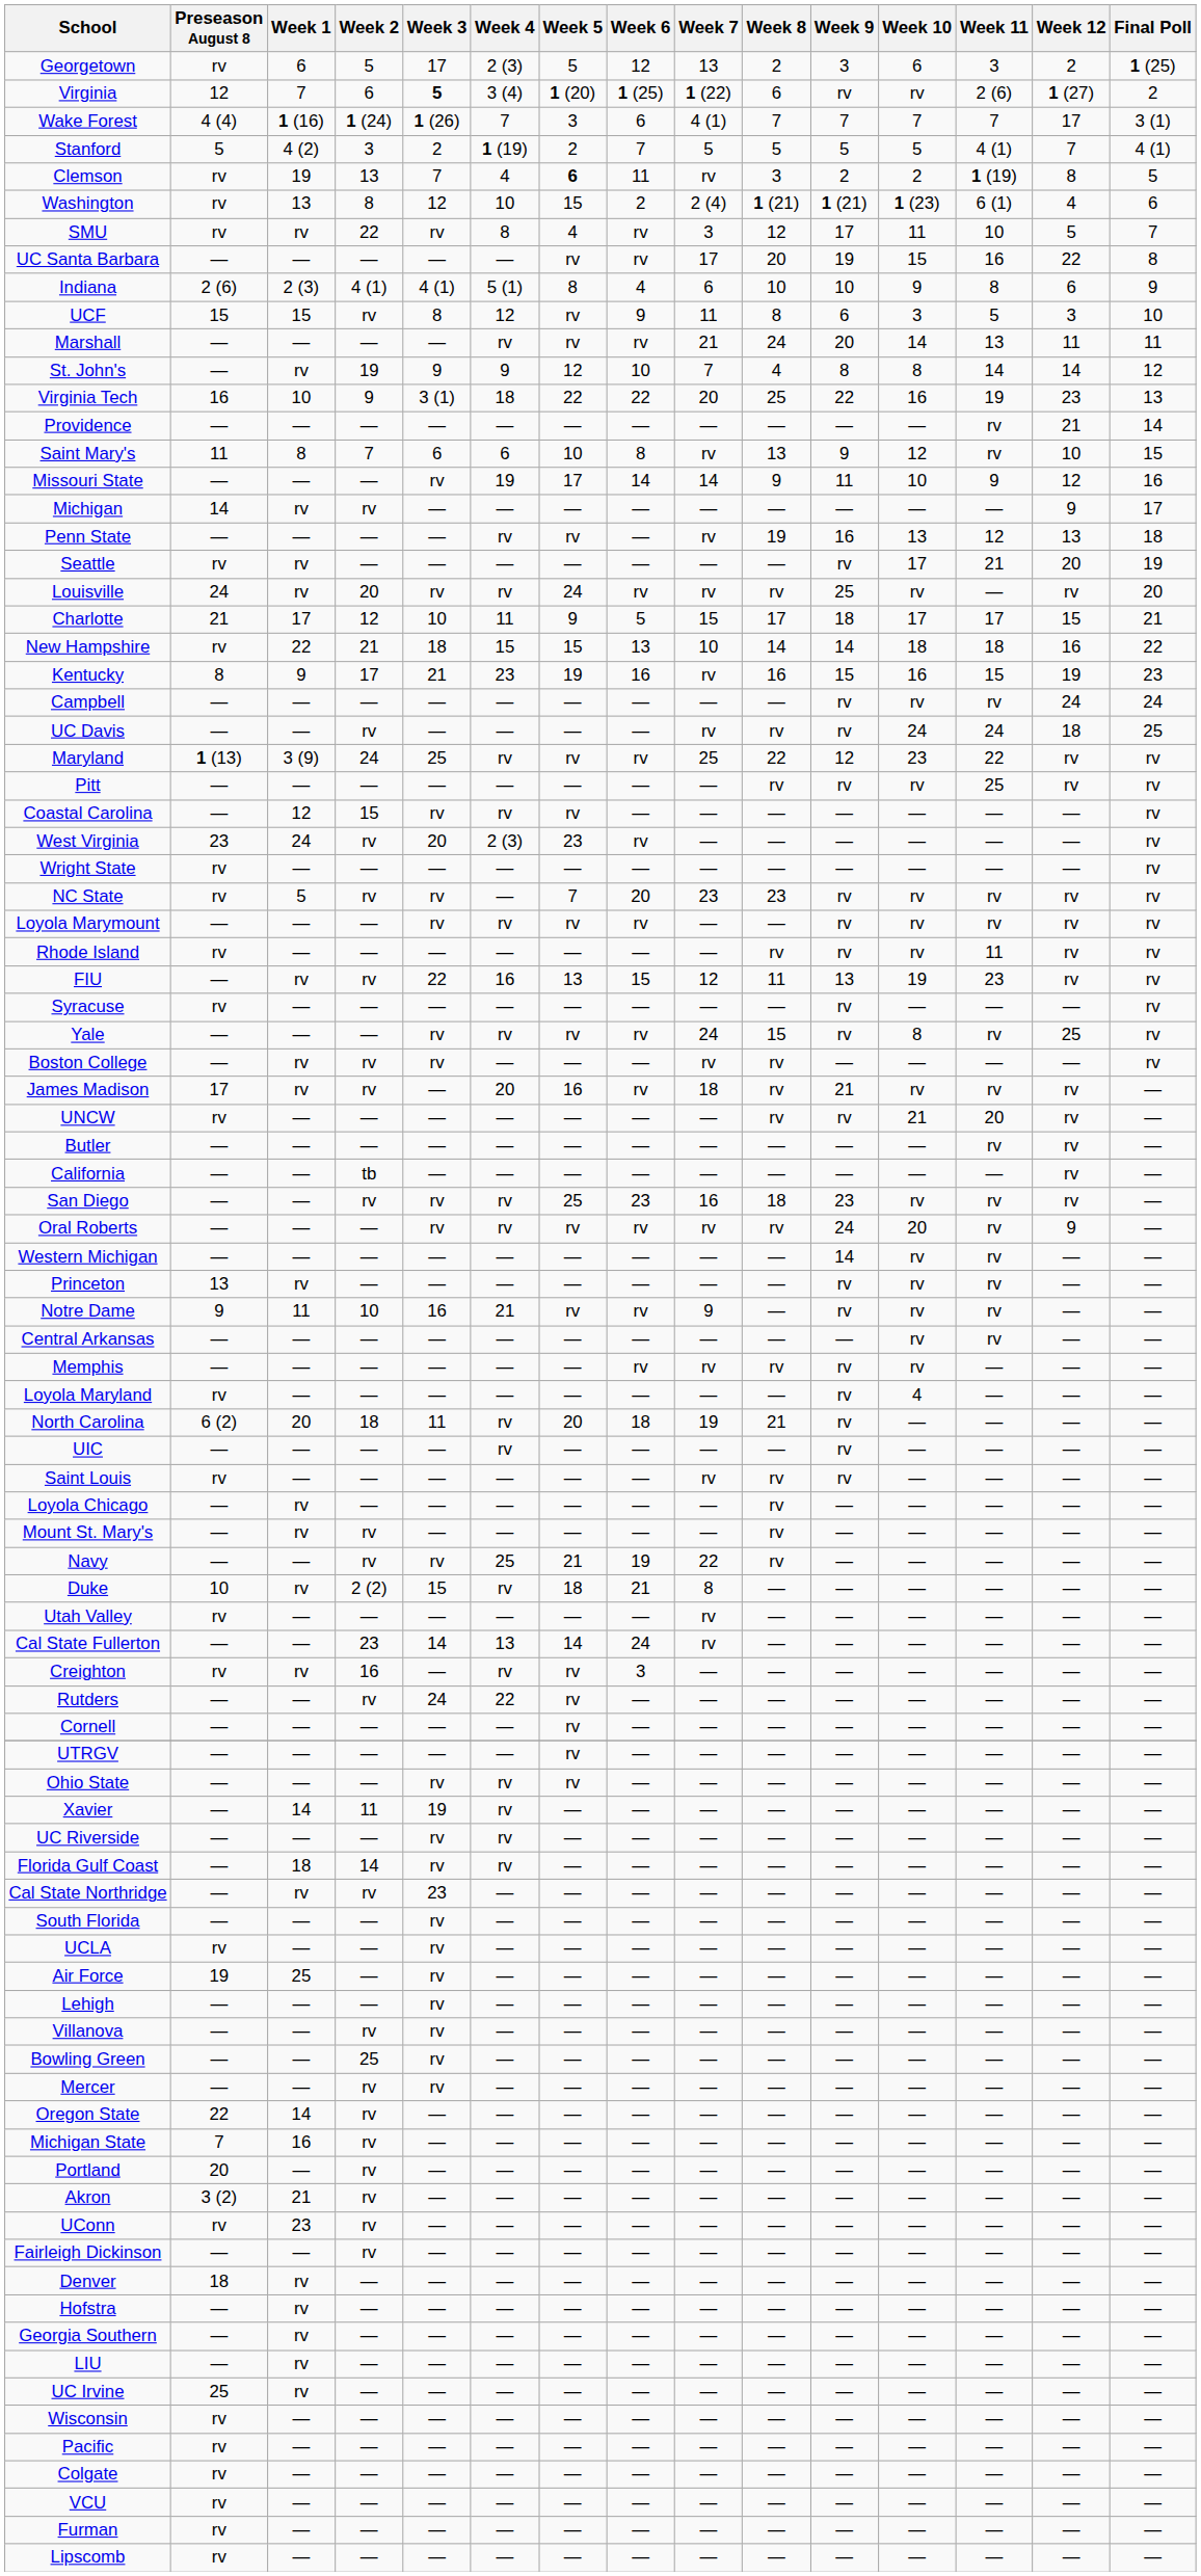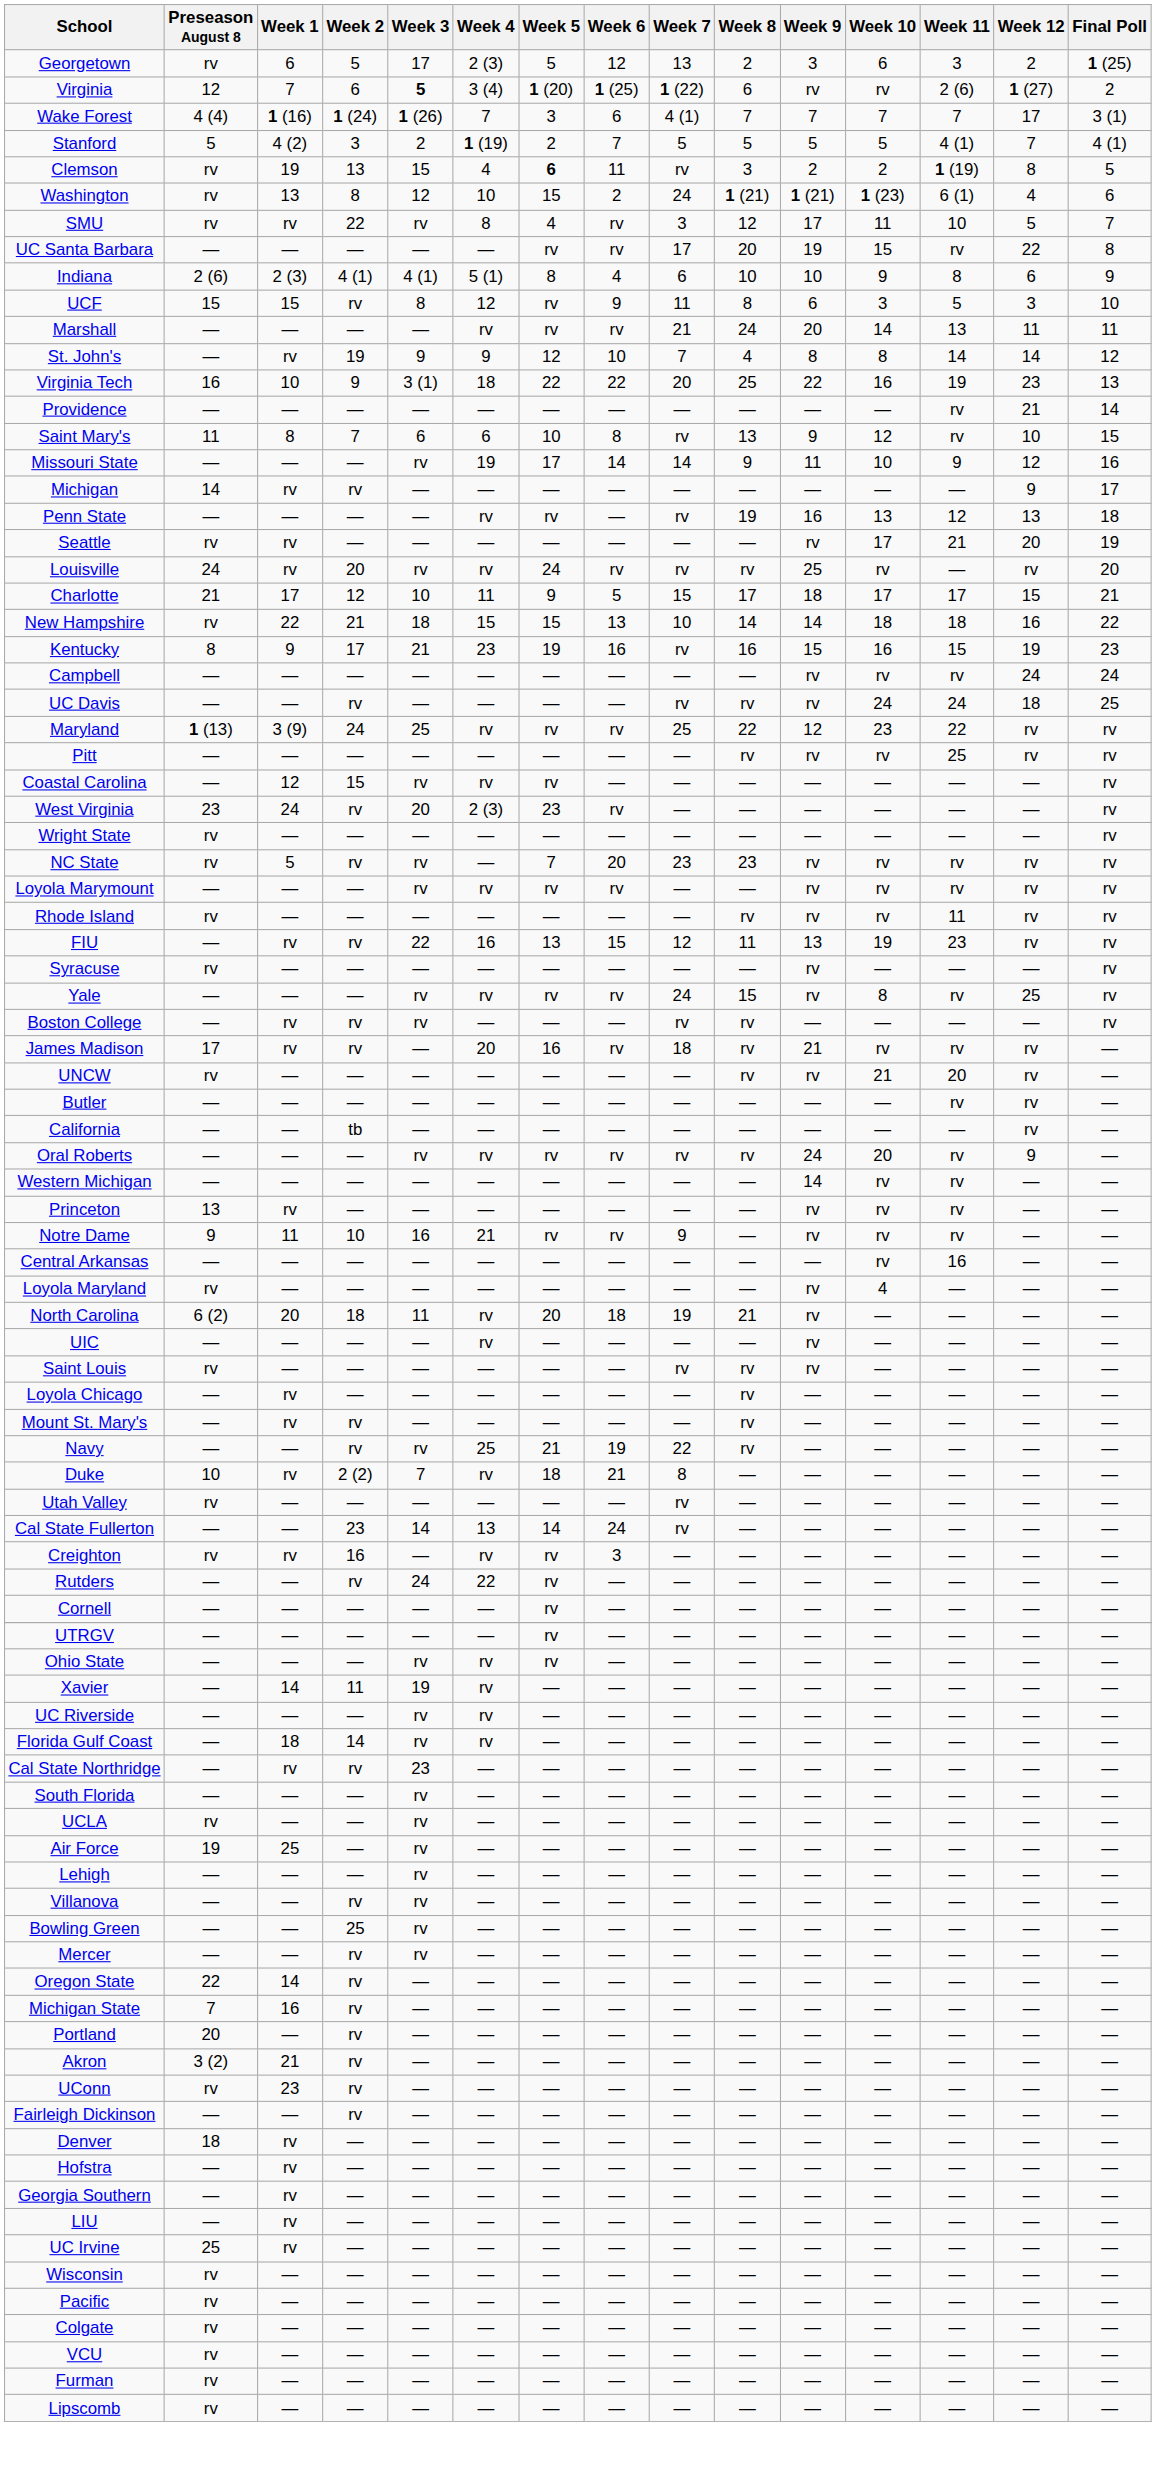Clemson | Week 3: 7 -> 15
Washington | Week 7: 2 (4) -> 24
UC Santa Barbara | Week 11: 16 -> rv
- row: San Diego | — | — | rv | rv | rv | 25 | 23 | 16 | 18 | 23 | rv | rv | rv | —
Central Arkansas | Week 11: rv -> 16
- row: Memphis | — | — | — | — | — | — | rv | rv | rv | rv | rv | — | — | —
Duke | Week 3: 15 -> 7
